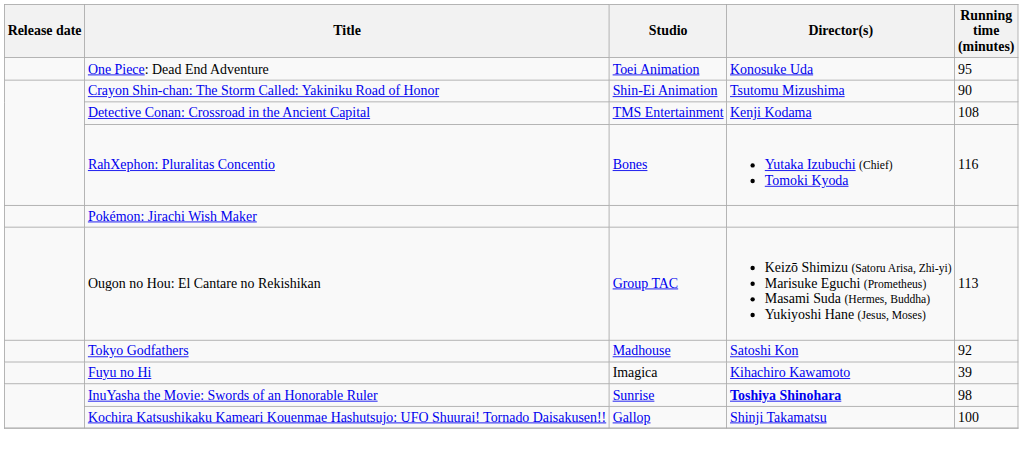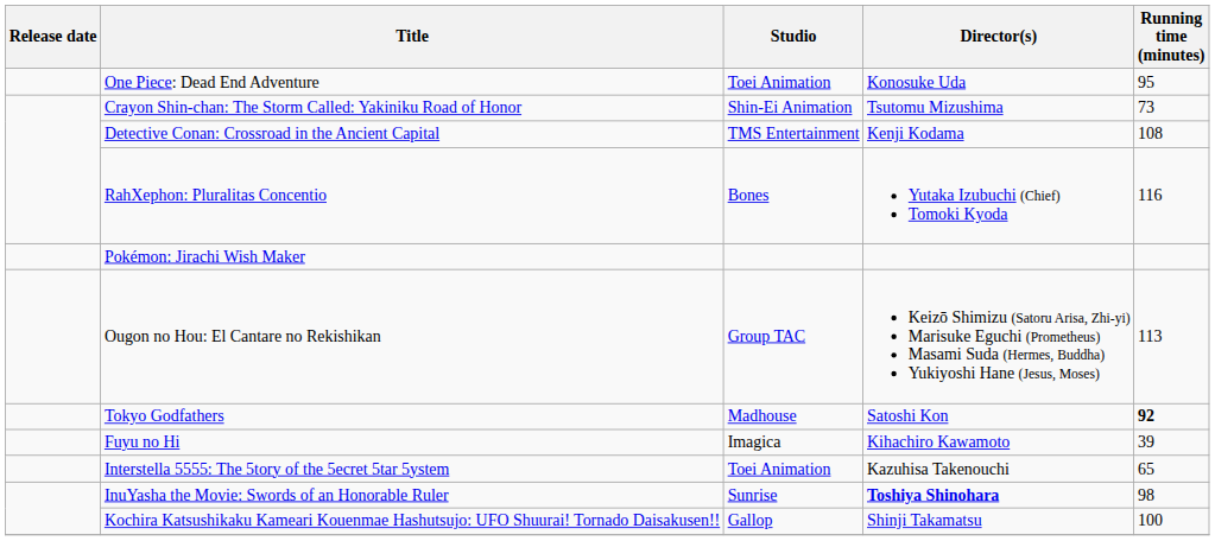Crayon Shin-chan: The Storm Called: Yakiniku Road of Honor | Running time (minutes): 90 -> 73
Tokyo Godfathers | Running time (minutes): normal -> bold
+ row: Interstella 5555: The 5tory of the 5ecret 5tar 5ystem | Toei Animation | Kazuhisa Takenouchi | 65
